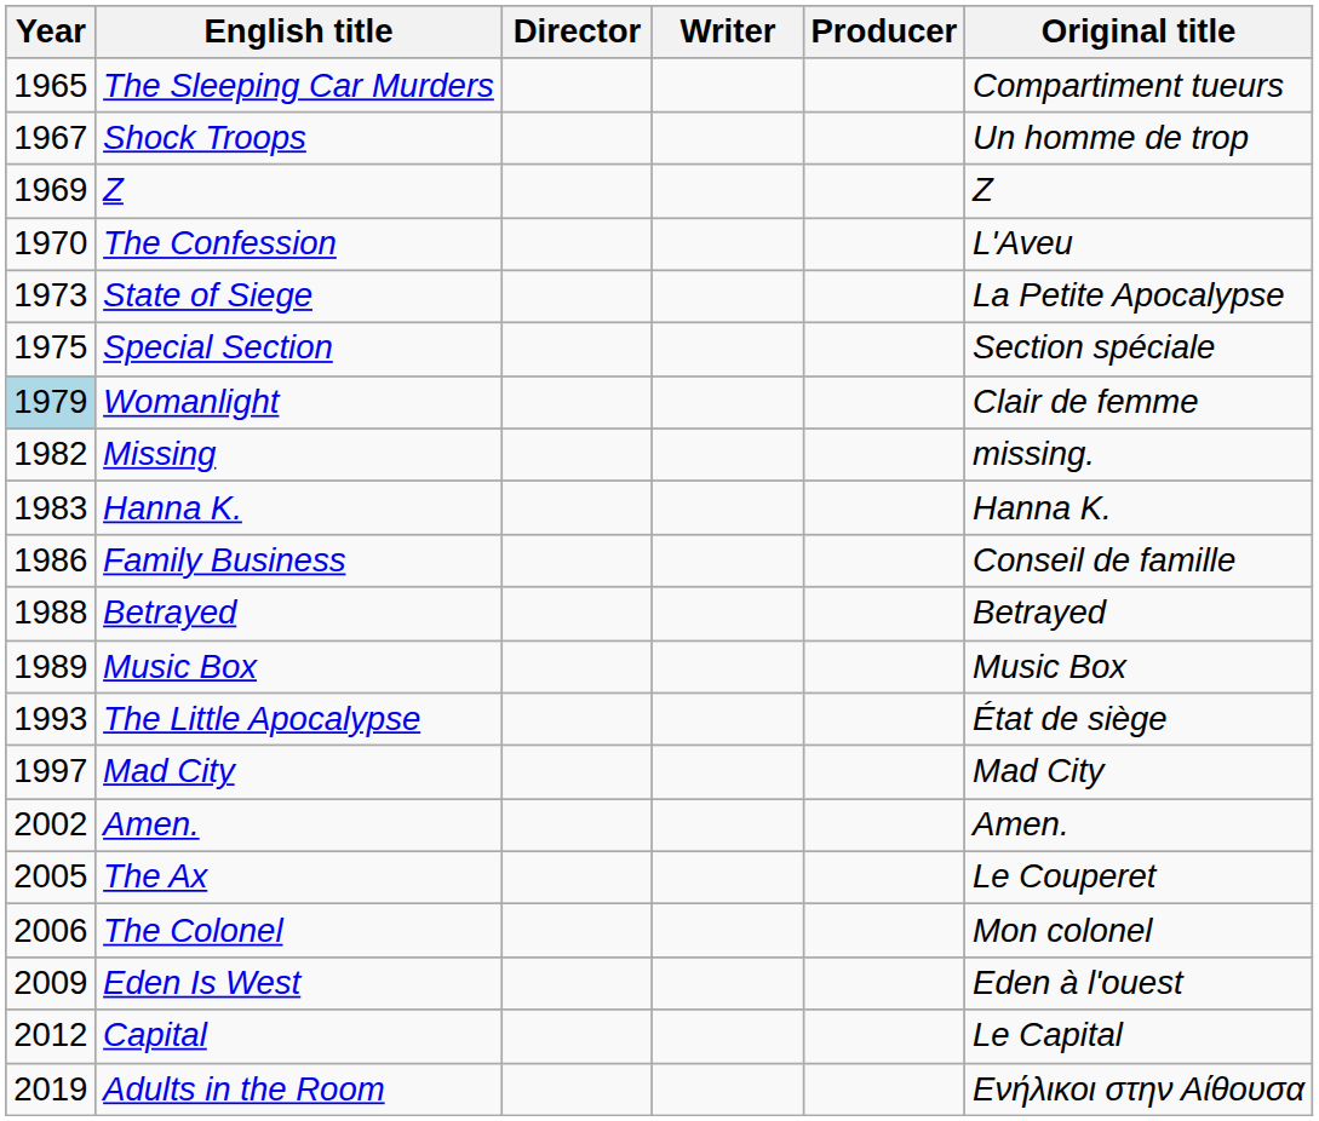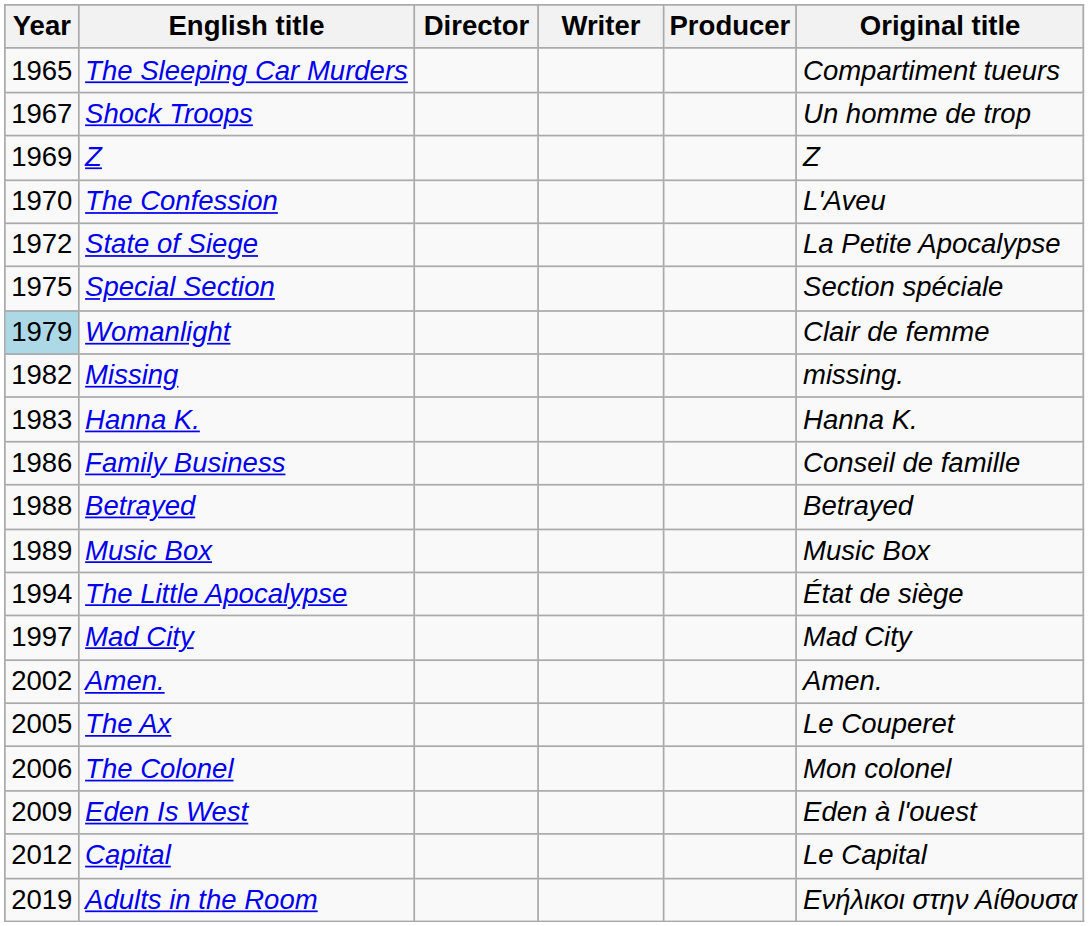State of Siege | Year: 1973 -> 1972
The Little Apocalypse | Year: 1993 -> 1994
